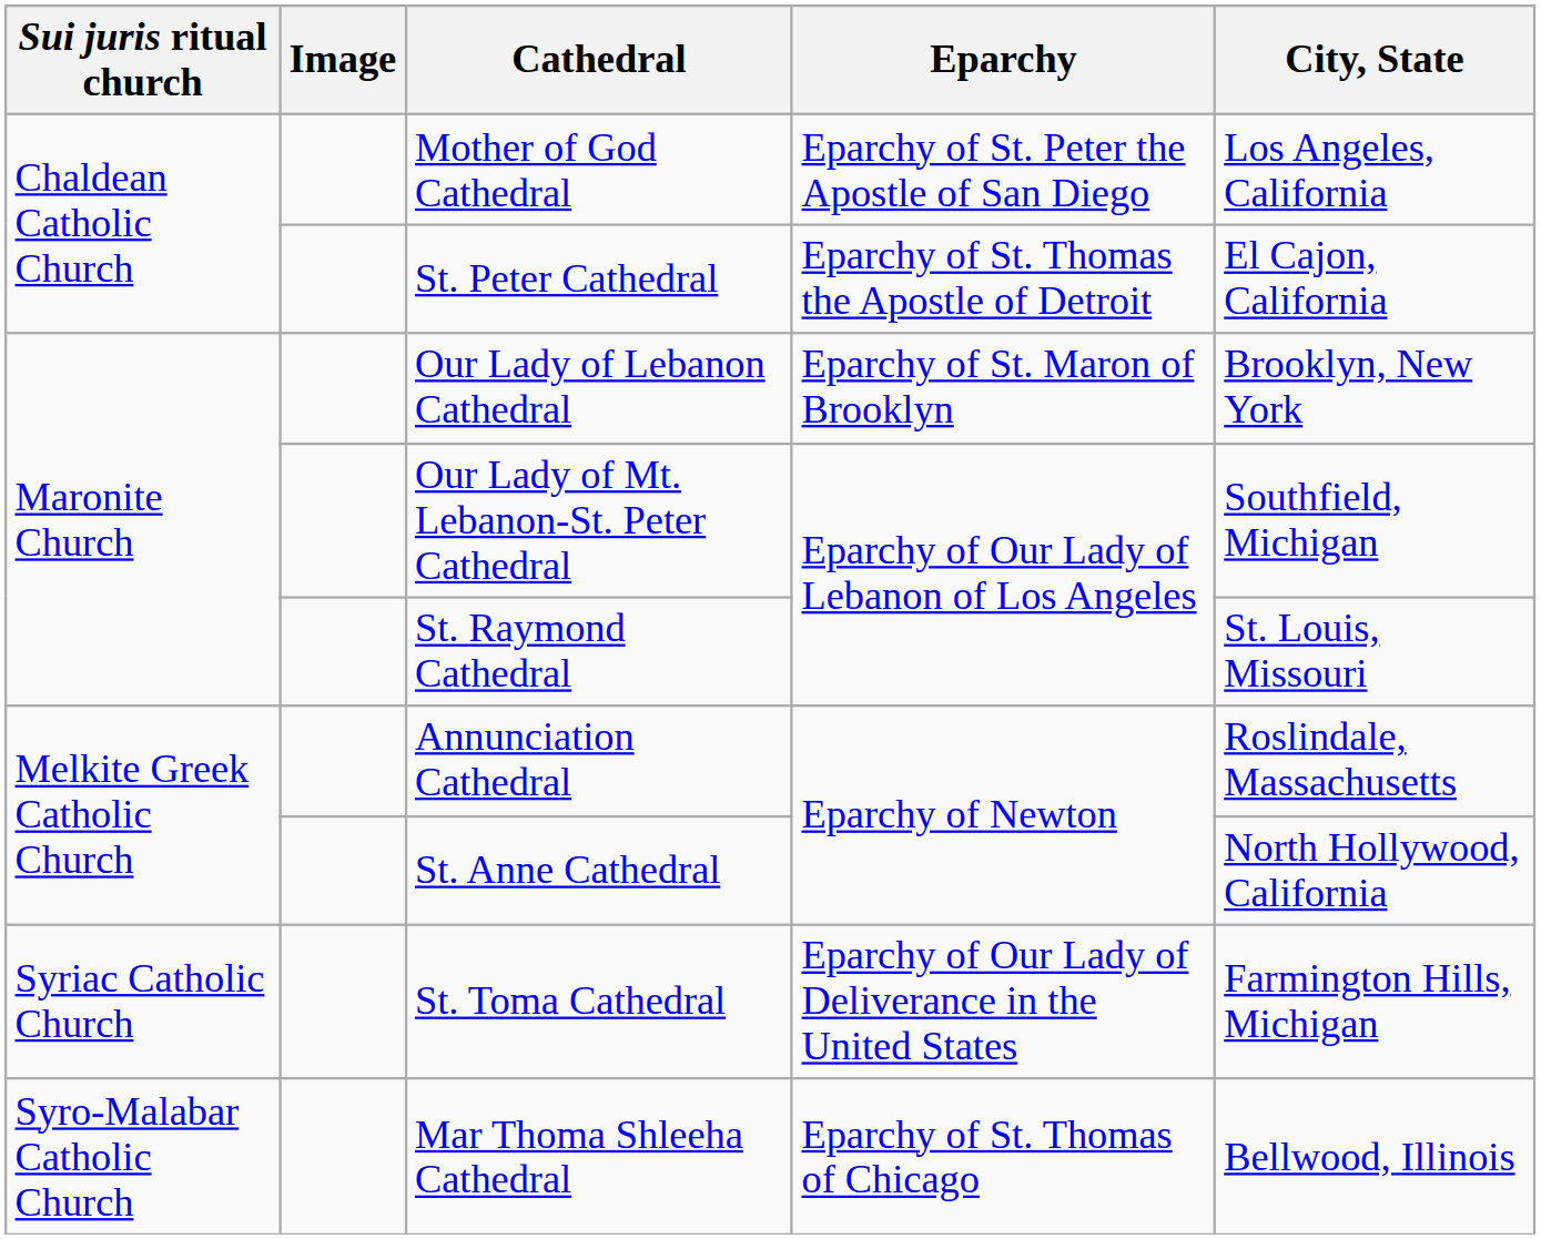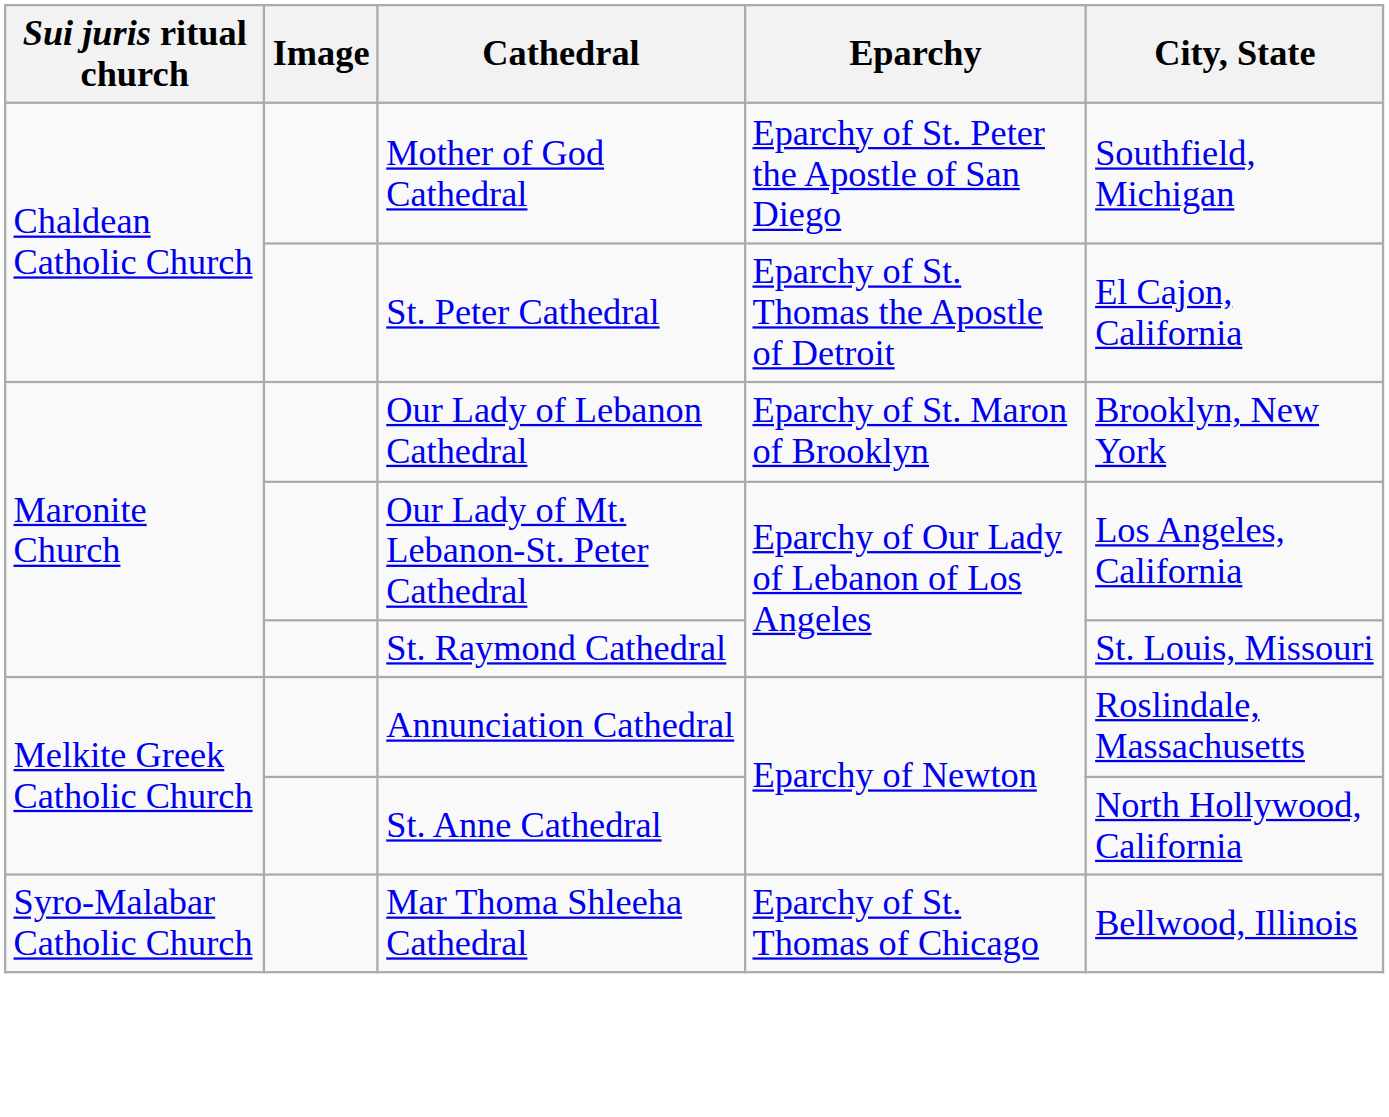Mother of God Cathedral | City, State: Los Angeles, California -> Southfield, Michigan
Our Lady of Mt. Lebanon-St. Peter Cathedral | City, State: Southfield, Michigan -> Los Angeles, California
- row: Syriac Catholic Church | St. Toma Cathedral | Eparchy of Our Lady of Deliverance in the United States | Farmington Hills, Michigan
